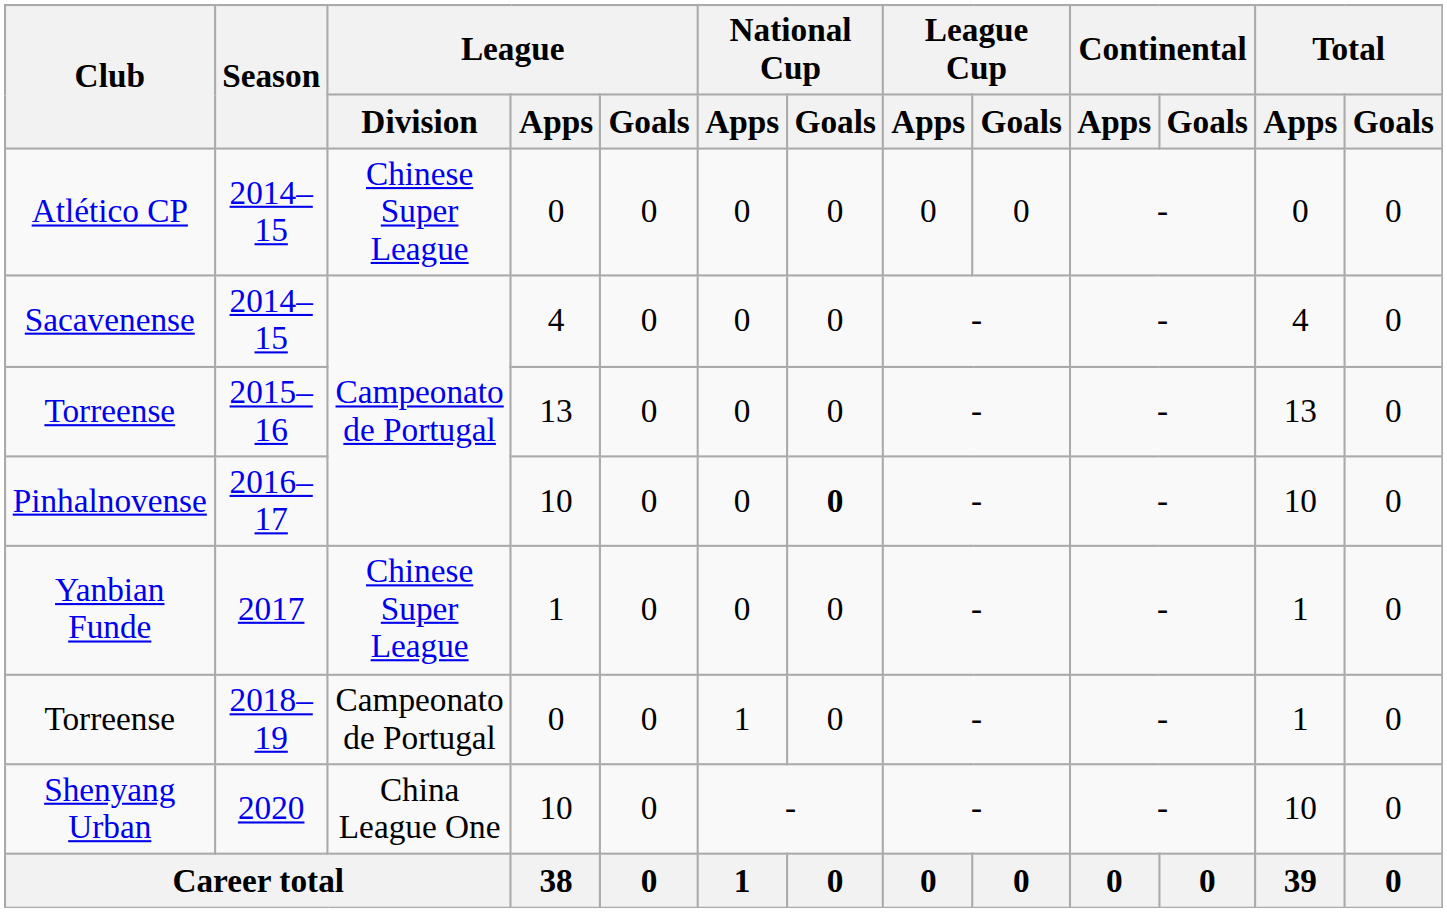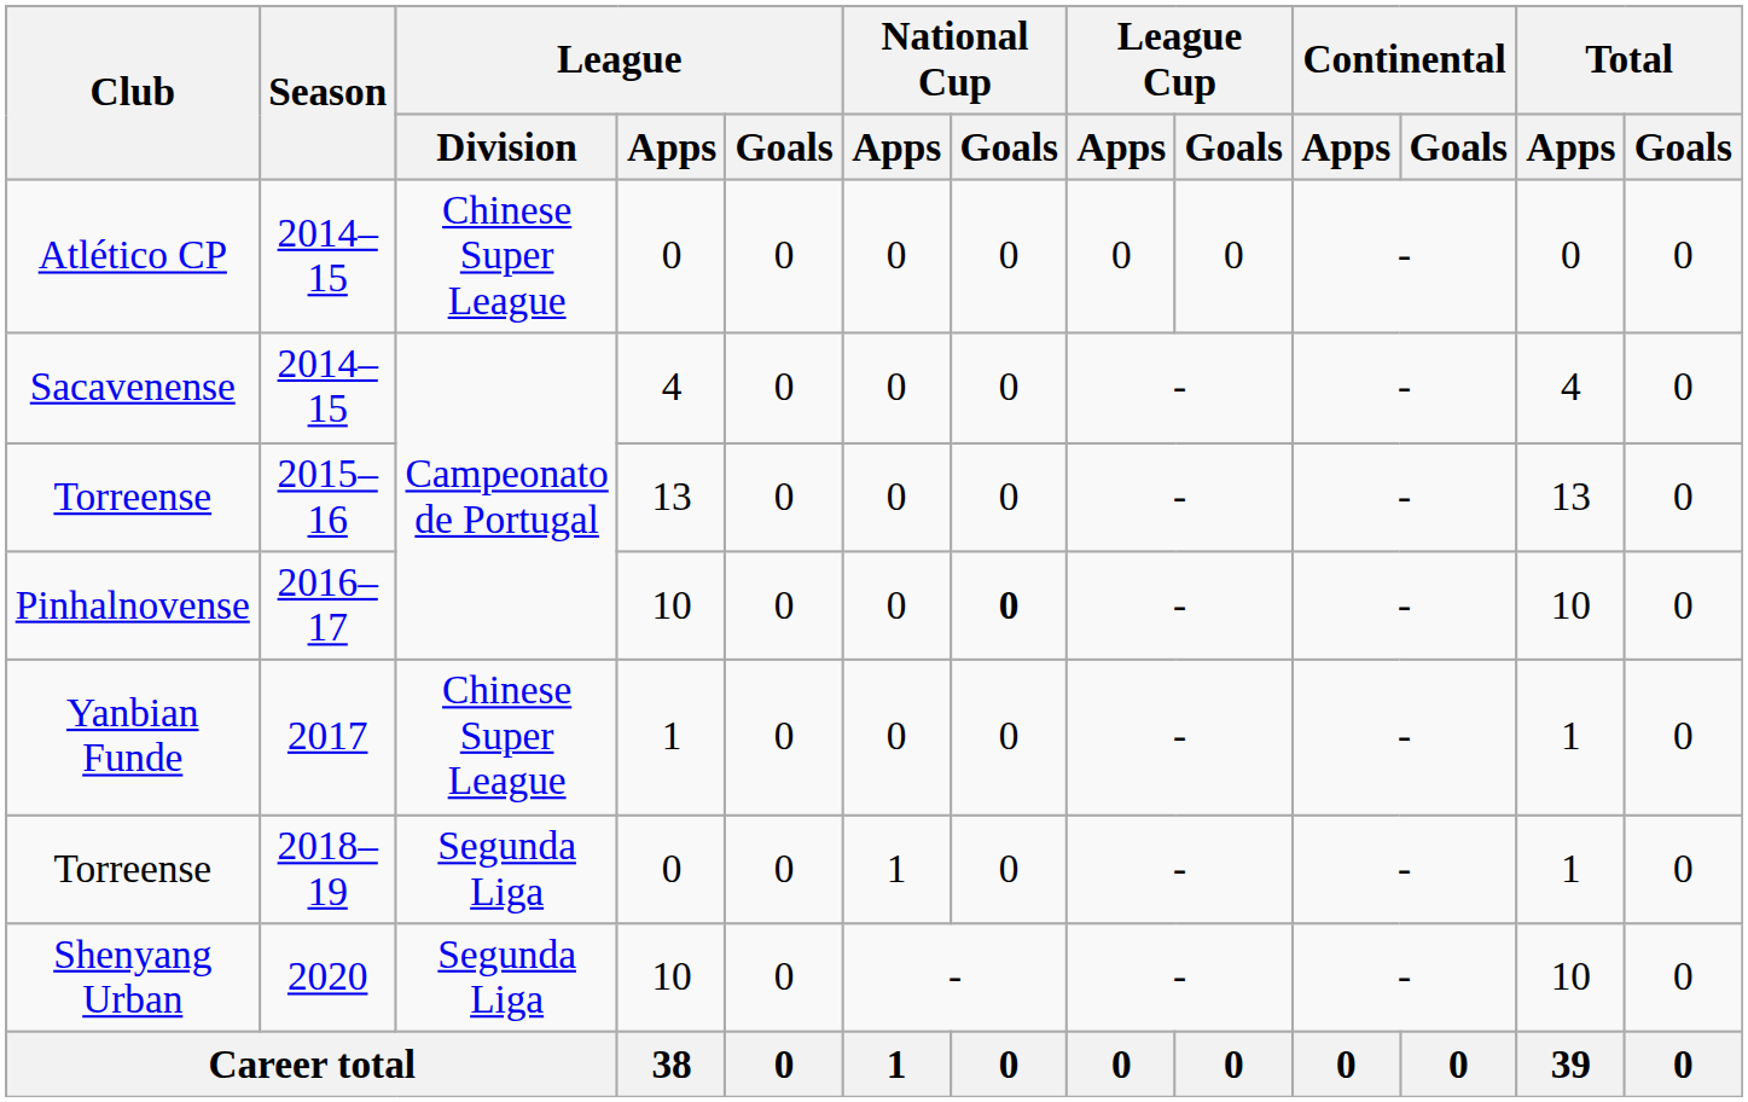Torreense / 2018–19 | League / Division: Campeonato de Portugal -> Segunda Liga
Shenyang Urban | League / Division: China League One -> Segunda Liga
